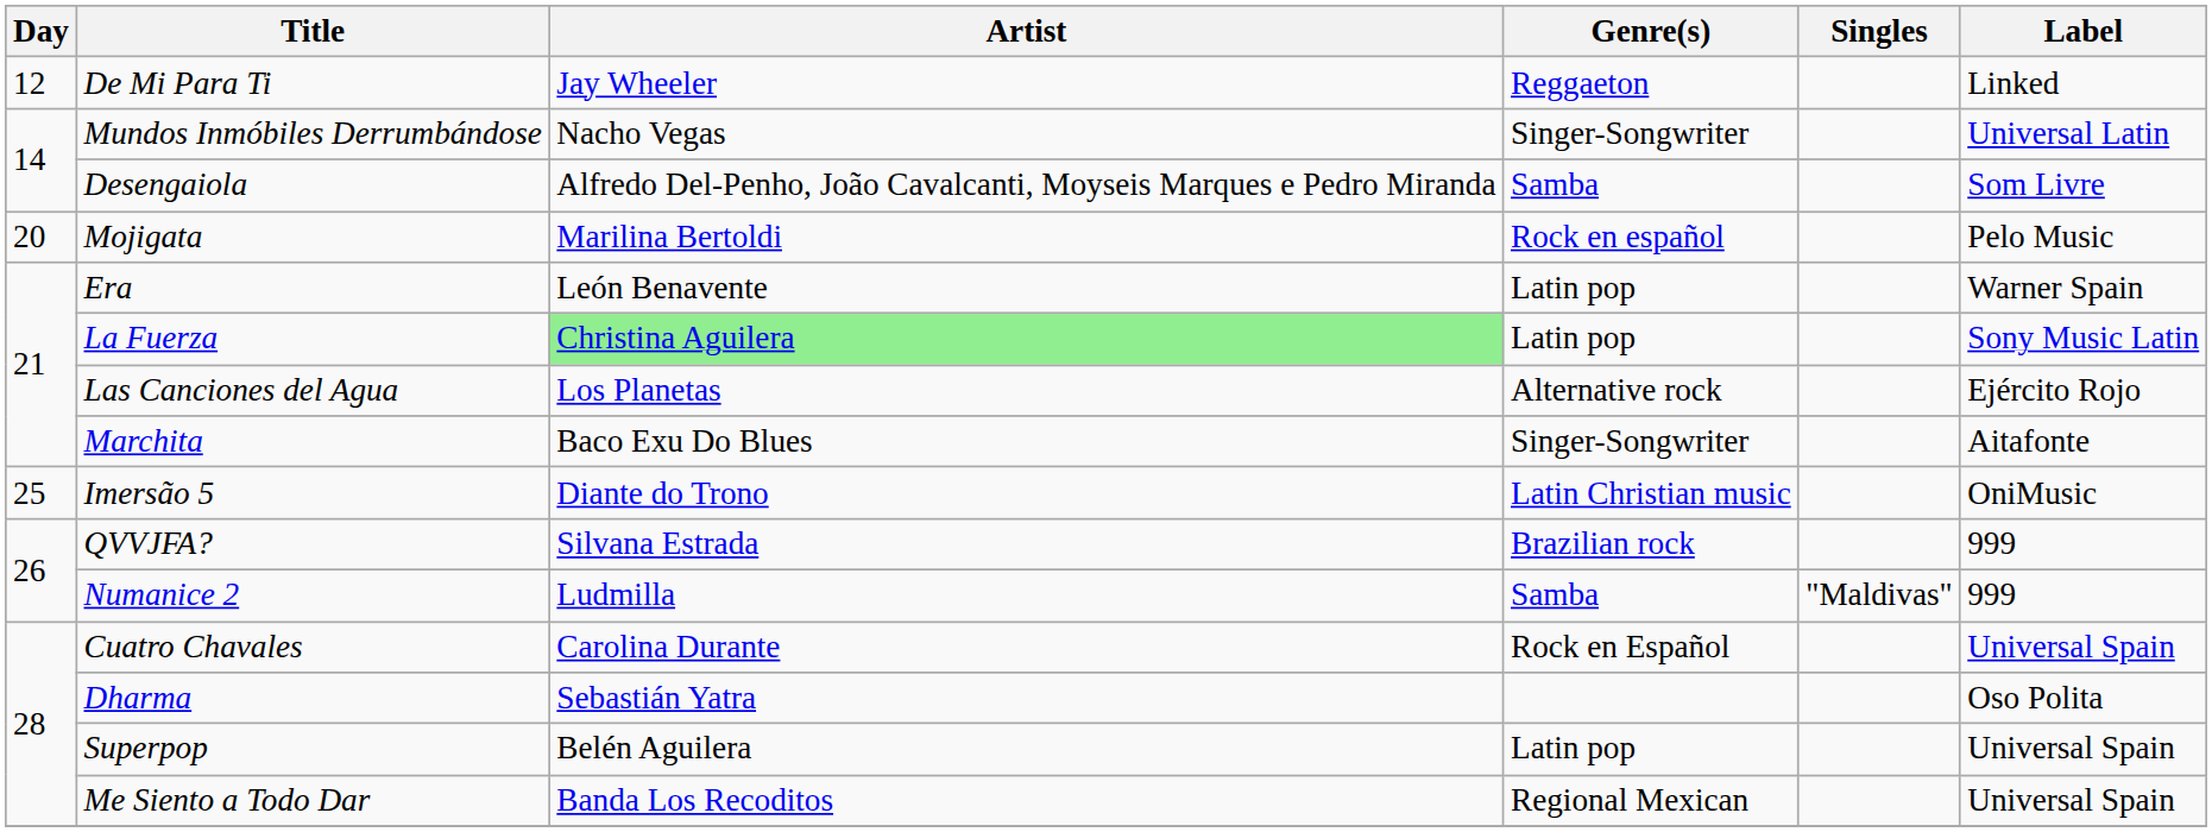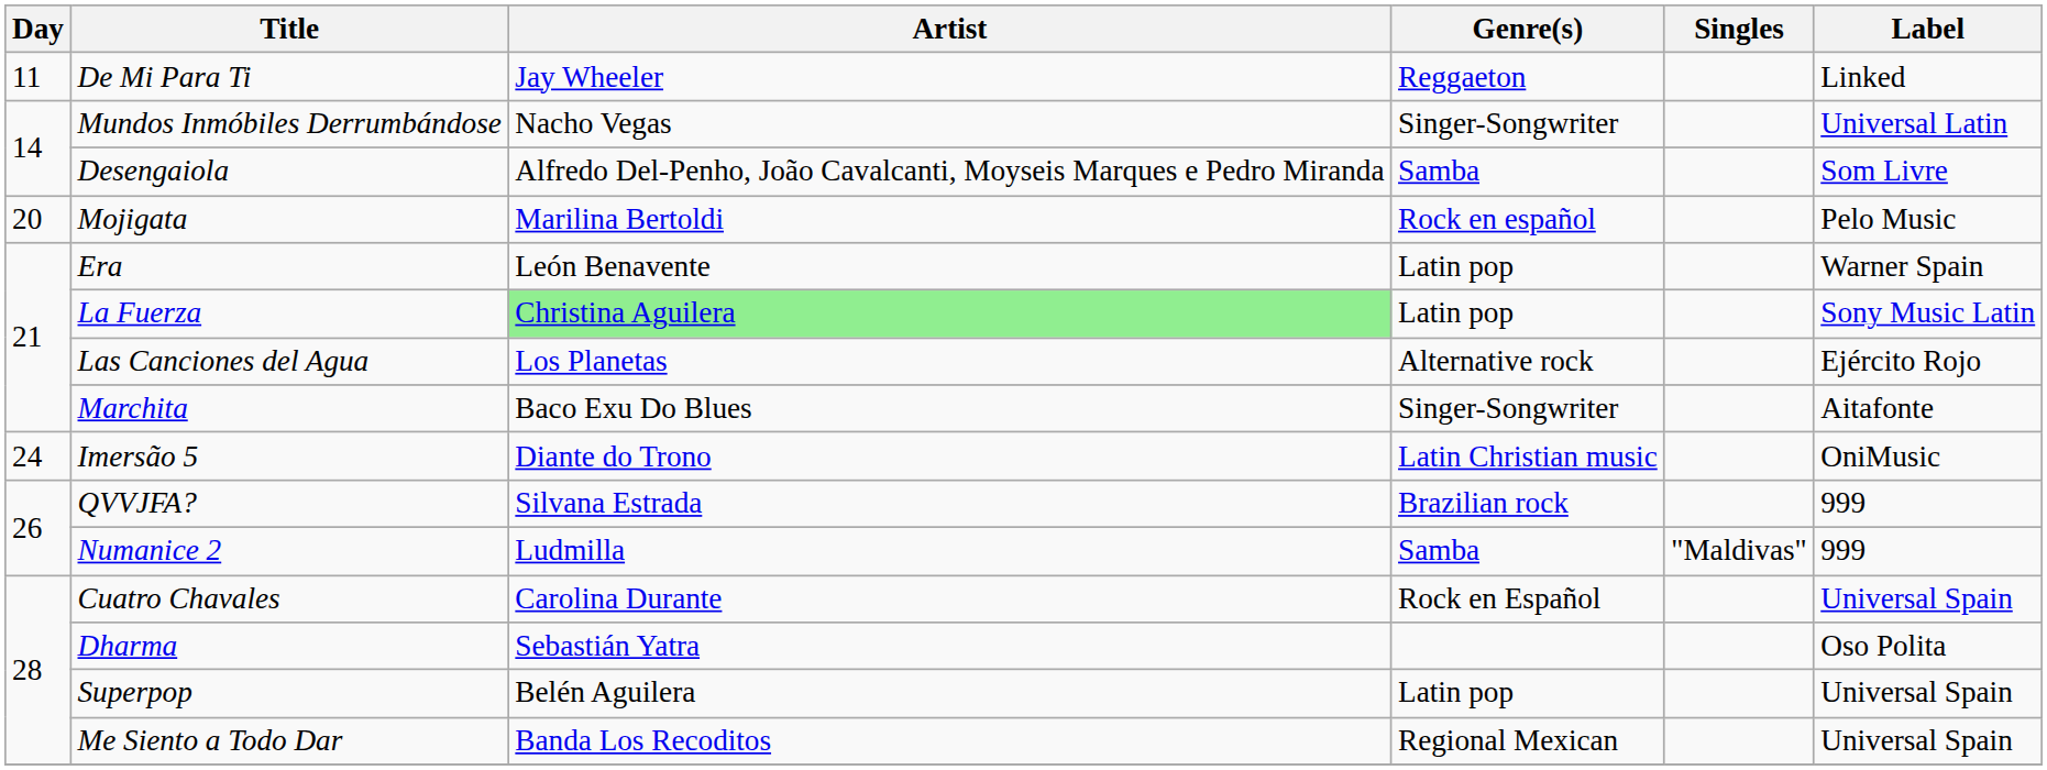De Mi Para Ti | Day: 12 -> 11
Imersão 5 | Day: 25 -> 24
